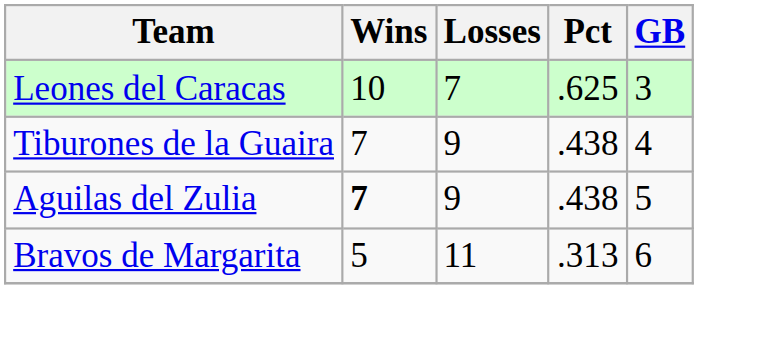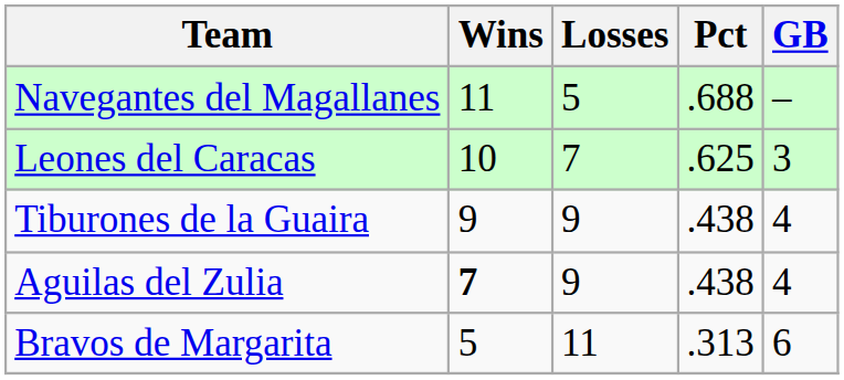+ row: Navegantes del Magallanes | 11 | 5 | .688 | –
Tiburones de la Guaira | Wins: 7 -> 9
Aguilas del Zulia | GB: 5 -> 4
